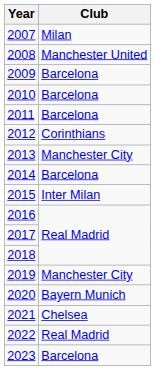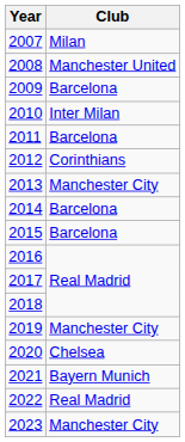2010 | Club: Barcelona -> Inter Milan
2015 | Club: Inter Milan -> Barcelona
2020 | Club: Bayern Munich -> Chelsea
2021 | Club: Chelsea -> Bayern Munich
2023 | Club: Barcelona -> Manchester City
